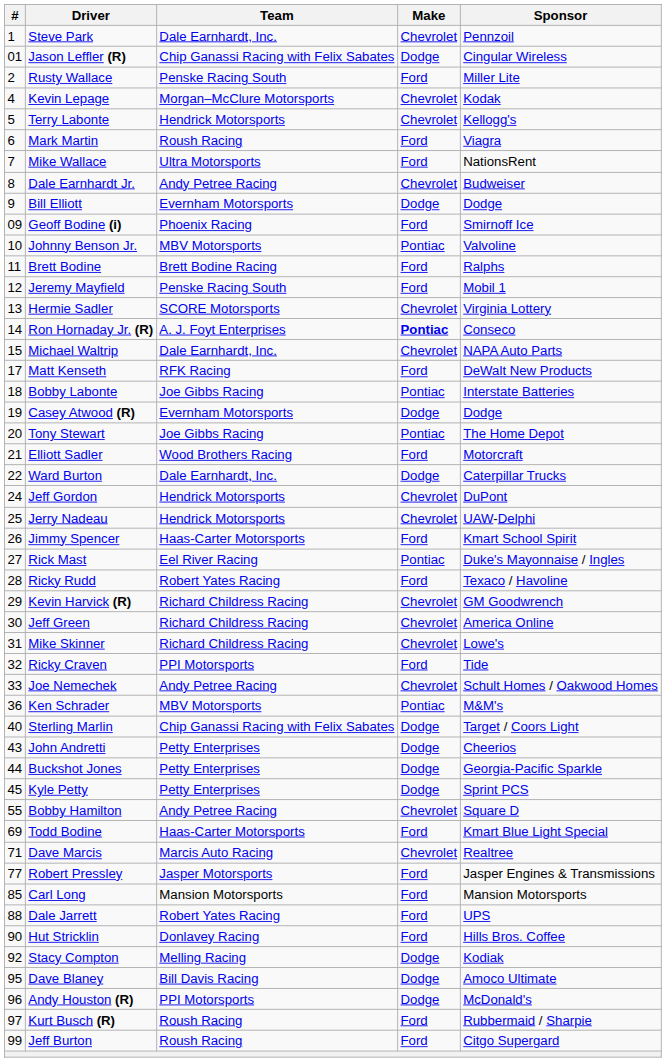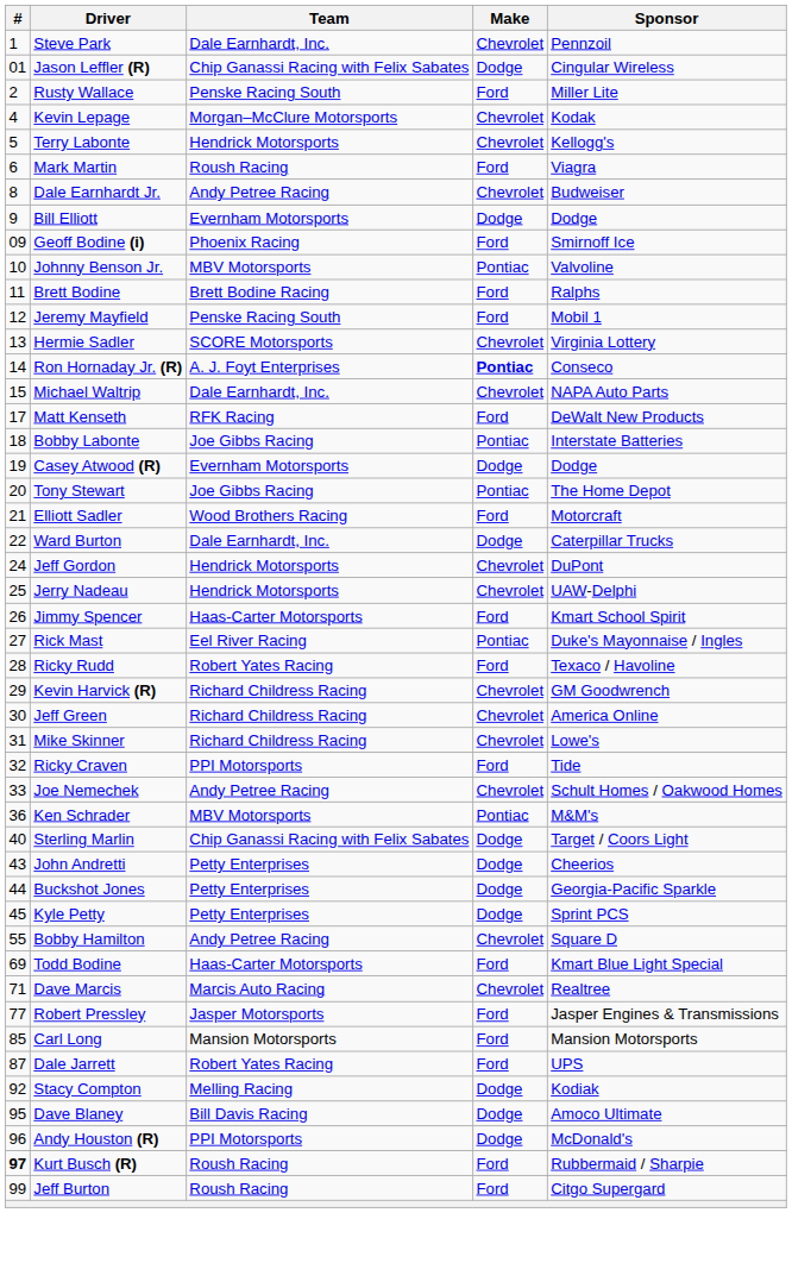- row: 7 | Mike Wallace | Ultra Motorsports | Ford | NationsRent
Dale Jarrett | #: 88 -> 87
- row: 90 | Hut Stricklin | Donlavey Racing | Ford | Hills Bros. Coffee
Kurt Busch (R) | #: normal -> bold
